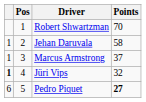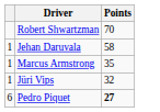- column: Pos | 1 | 2 | 3 | 4 | 5
Marcus Armstrong | Points: 37 -> 35
Jüri Vips | column 1: bold -> normal
